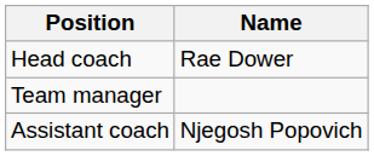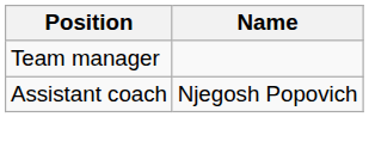- row: Head coach | Rae Dower
